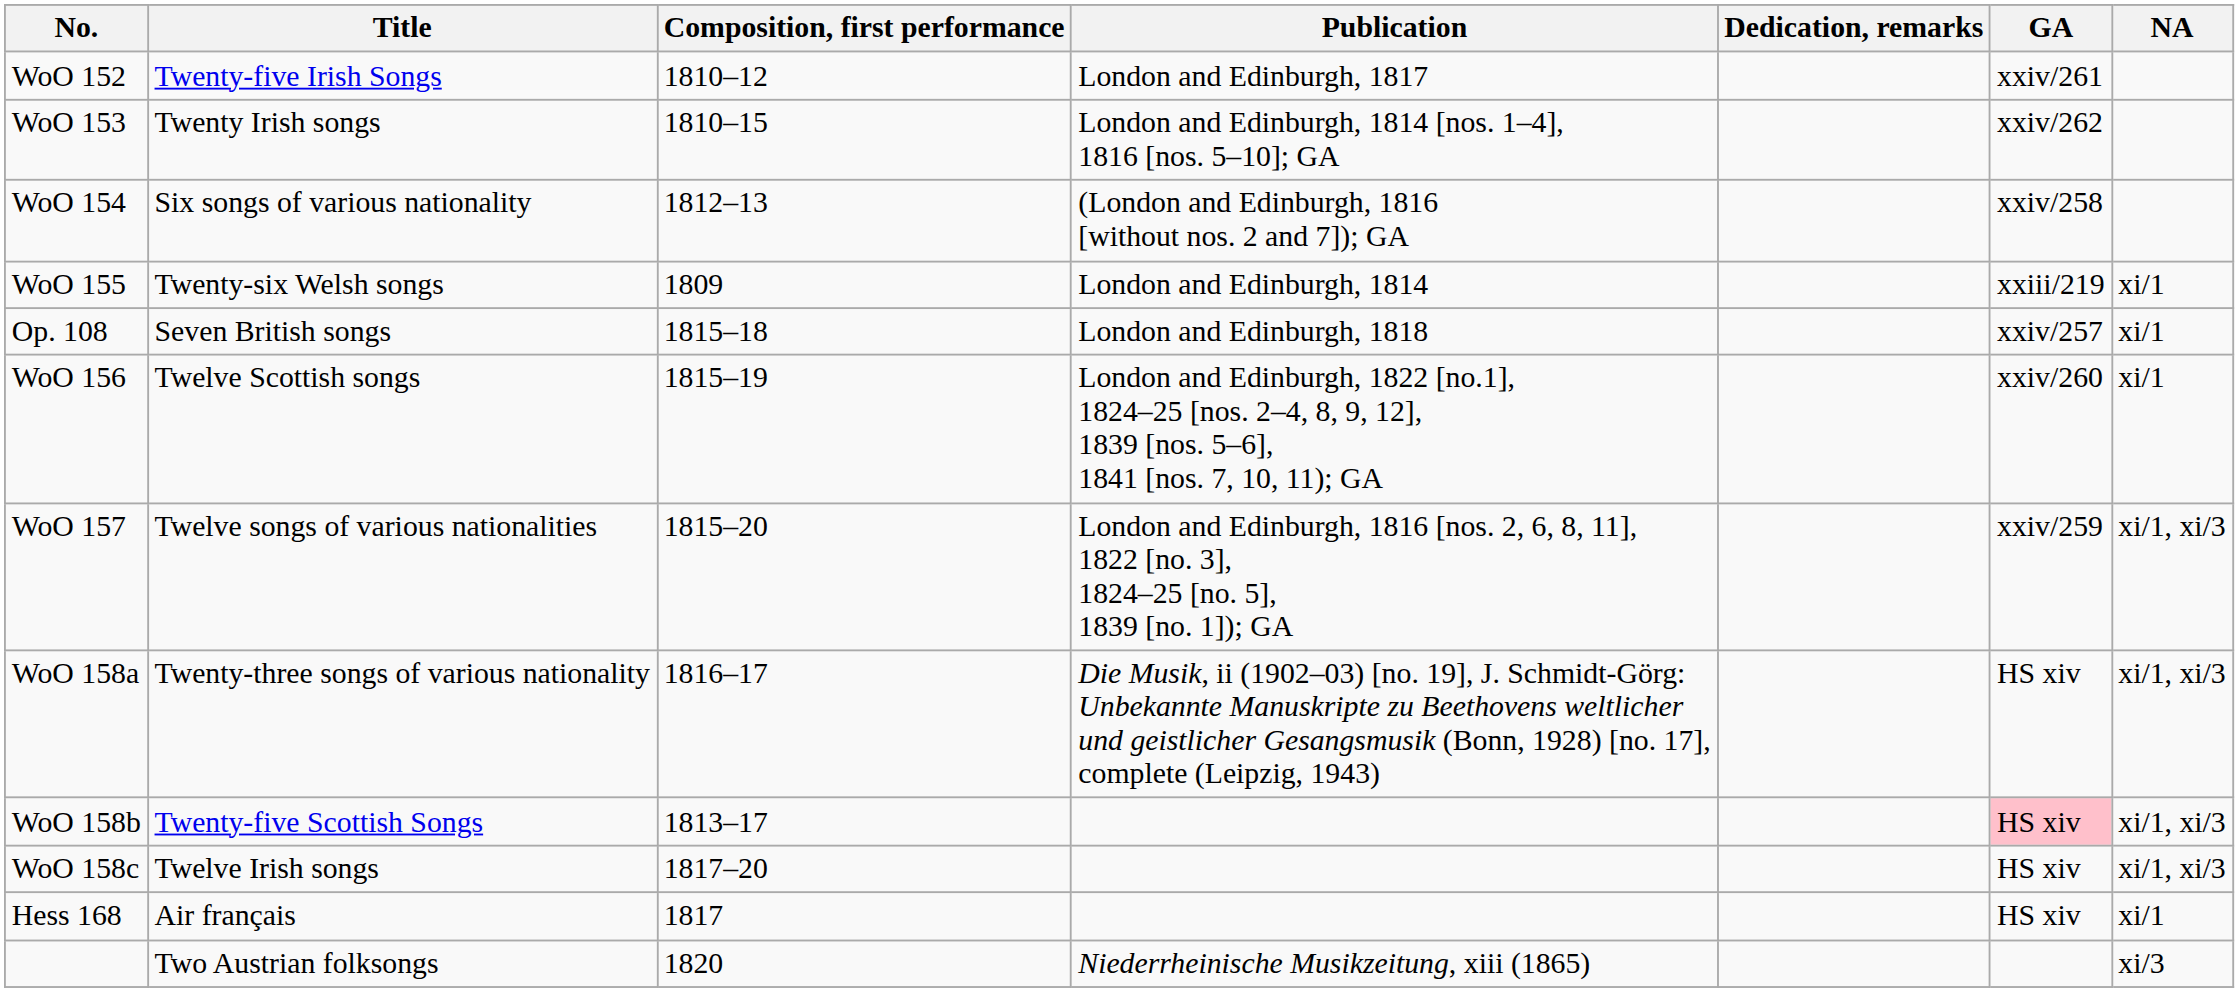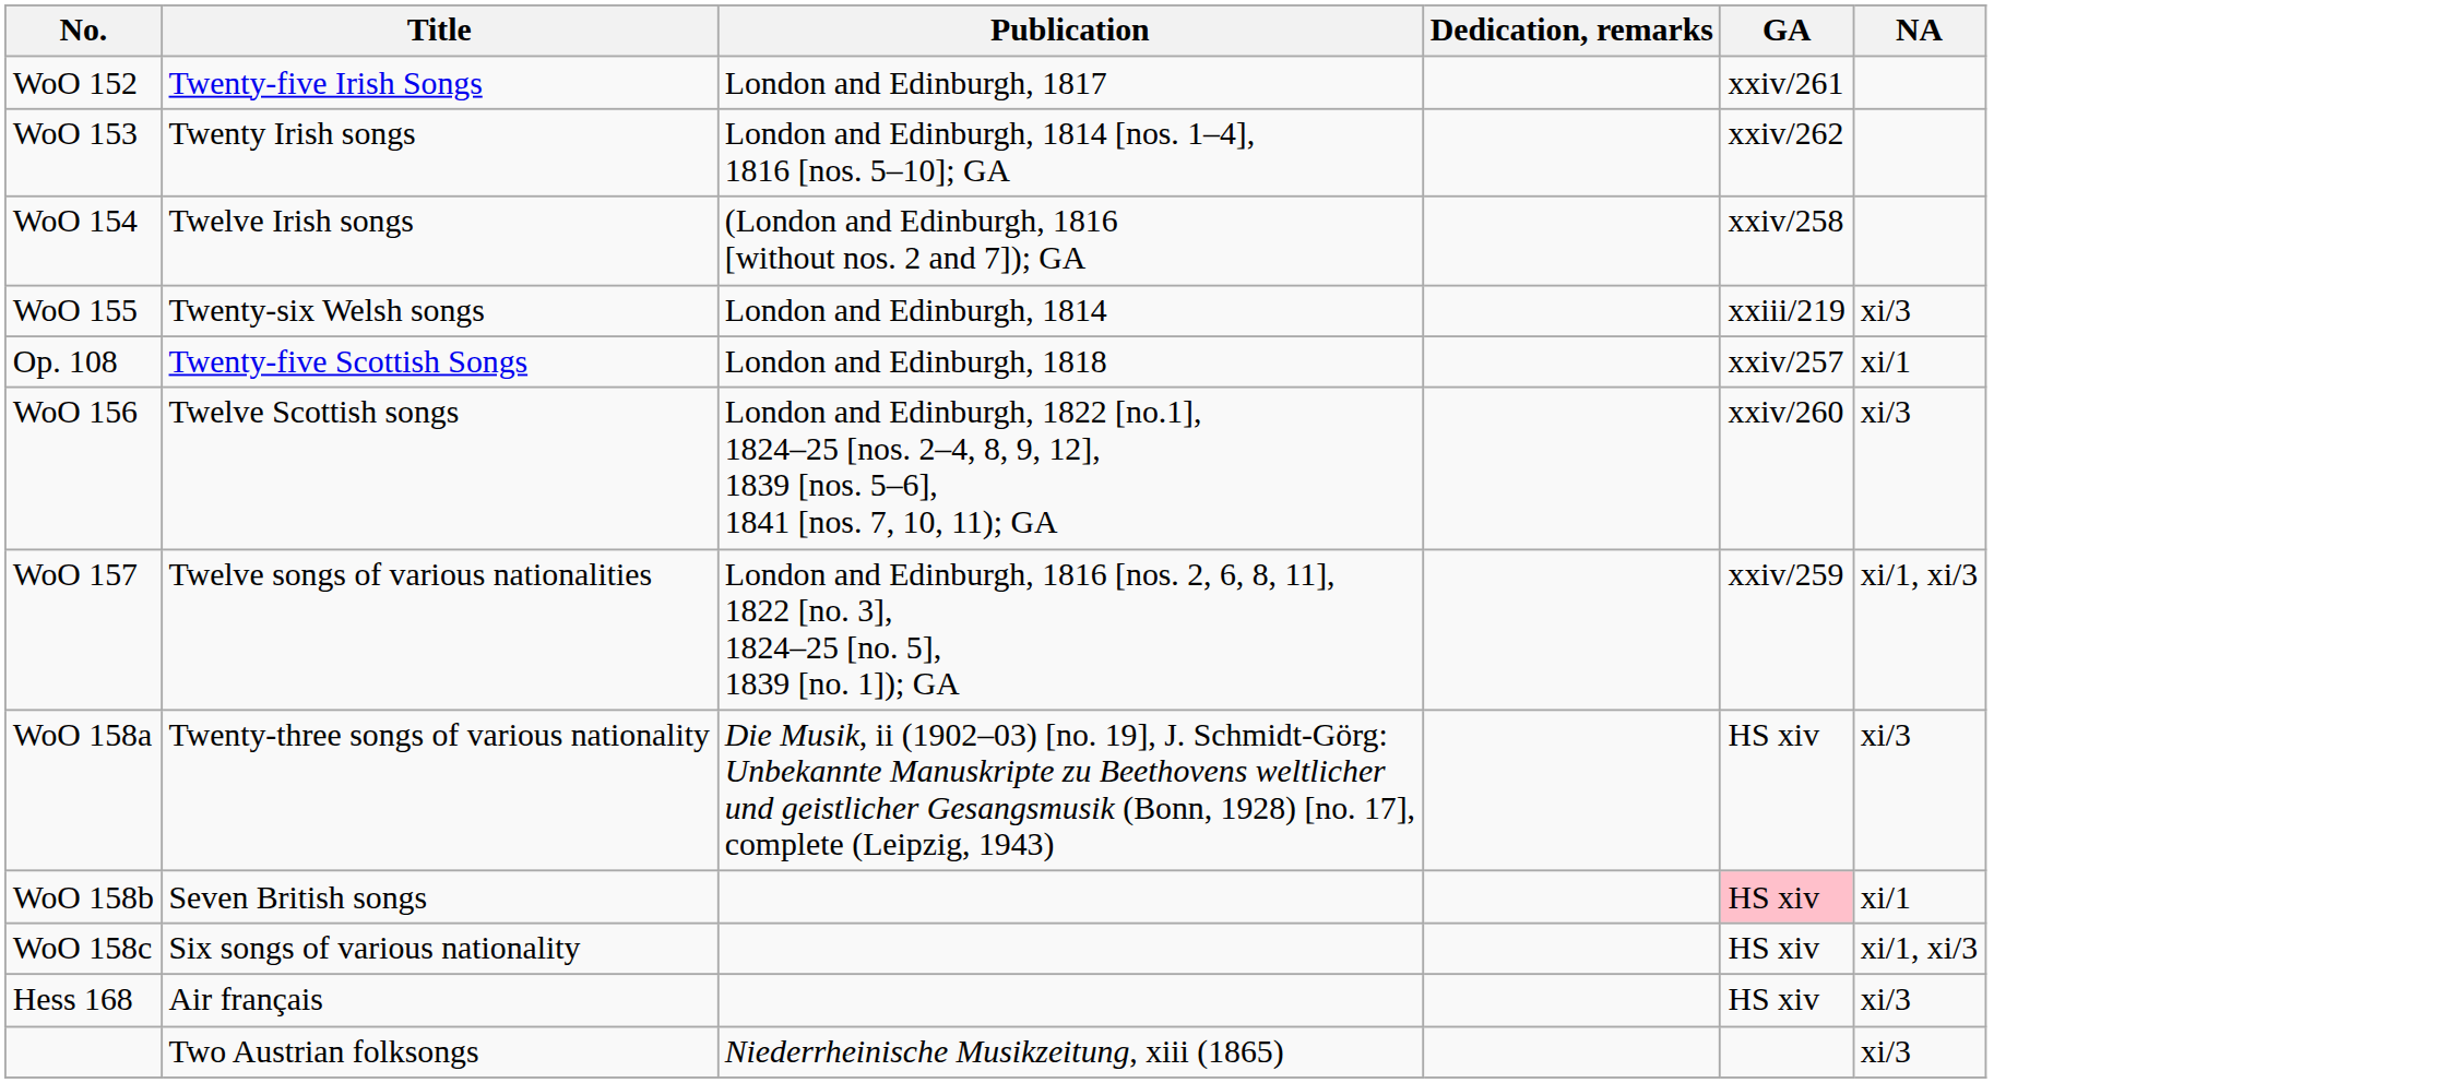- column: Composition, first performance | 1810–12 | 1810–15 | 1812–13 | 1809 | 1815–18 | 1815–19 | 1815–20 | 1816–17 | 1813–17 | 1817–20 | 1817 | 1820
WoO 154 | Title: Six songs of various nationality -> Twelve Irish songs
WoO 155 | NA: xi/1 -> xi/3
Op. 108 | Title: Seven British songs -> Twenty-five Scottish Songs
WoO 156 | NA: xi/1 -> xi/3
WoO 158a | NA: xi/1, xi/3 -> xi/3
WoO 158b | Title: Twenty-five Scottish Songs -> Seven British songs
WoO 158b | NA: xi/1, xi/3 -> xi/1
WoO 158c | Title: Twelve Irish songs -> Six songs of various nationality
Hess 168 | NA: xi/1 -> xi/3
